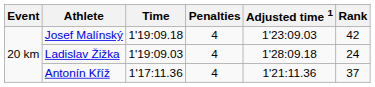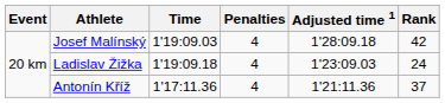Josef Malínský | Time: 1'19:09.18 -> 1'19:09.03
Josef Malínský | Adjusted time 1: 1'23:09.03 -> 1'28:09.18
Ladislav Žižka | Time: 1'19:09.03 -> 1'19:09.18
Ladislav Žižka | Adjusted time 1: 1'28:09.18 -> 1'23:09.03
